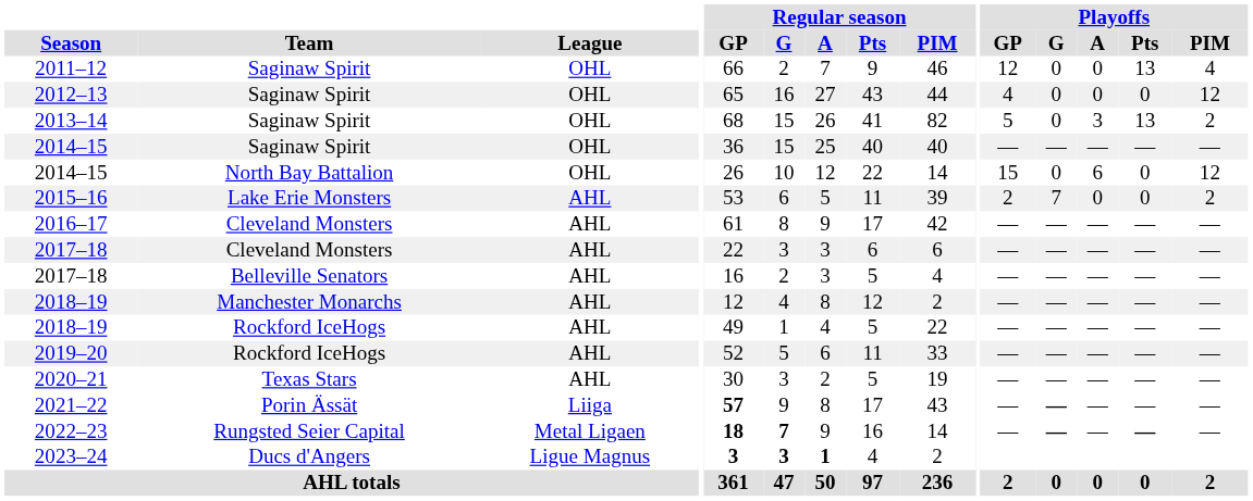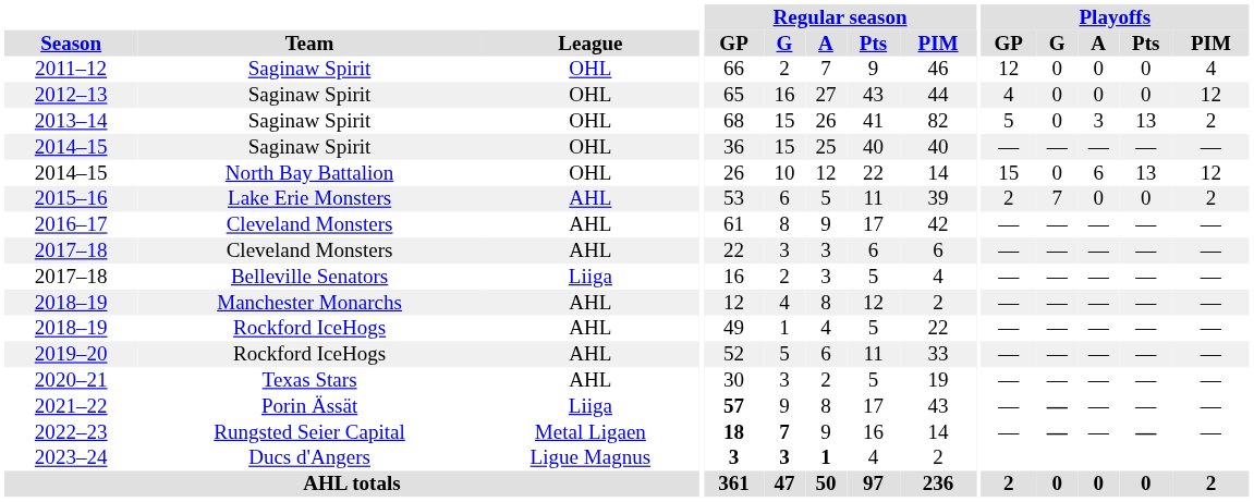2011–12 | Playoffs / Pts: 13 -> 0
2014–15 / North Bay Battalion | Playoffs / Pts: 0 -> 13
2017–18 / Belleville Senators | League: AHL -> Liiga
